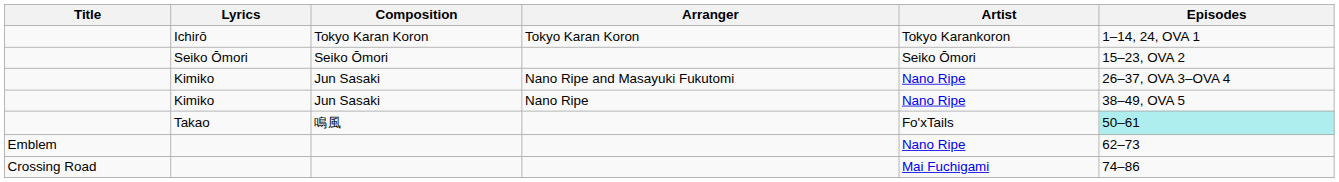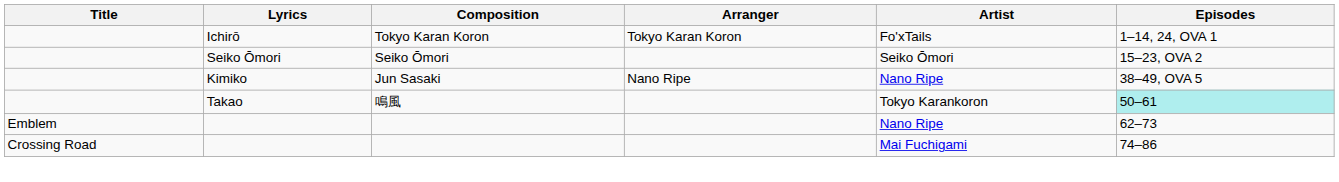Ichirō | Artist: Tokyo Karankoron -> Fo'xTails
- row: Kimiko | Jun Sasaki | Nano Ripe and Masayuki Fukutomi | Nano Ripe | 26–37, OVA 3–OVA 4
Takao | Artist: Fo'xTails -> Tokyo Karankoron
